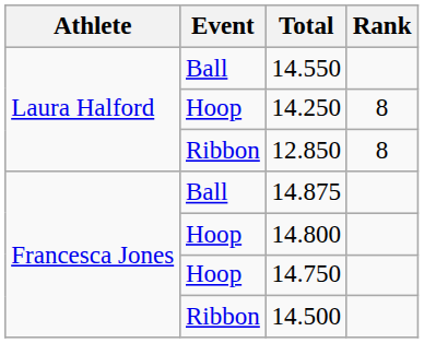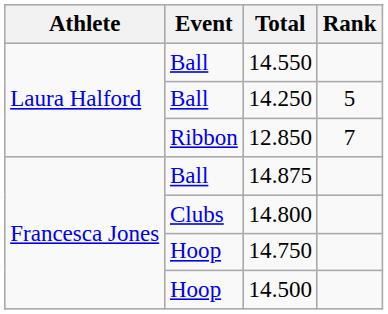14.250 | Event: Hoop -> Ball
14.250 | Rank: 8 -> 5
12.850 | Rank: 8 -> 7
14.800 | Event: Hoop -> Clubs
14.500 | Event: Ribbon -> Hoop
